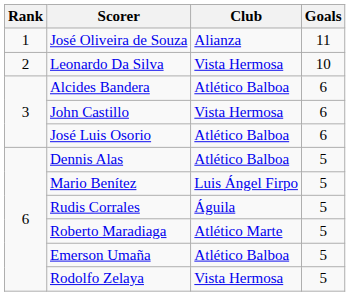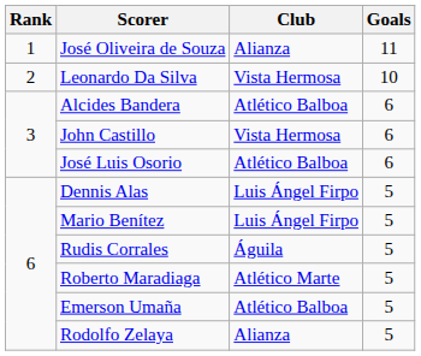Dennis Alas | Club: Atlético Balboa -> Luis Ángel Firpo
Rodolfo Zelaya | Club: Vista Hermosa -> Alianza
